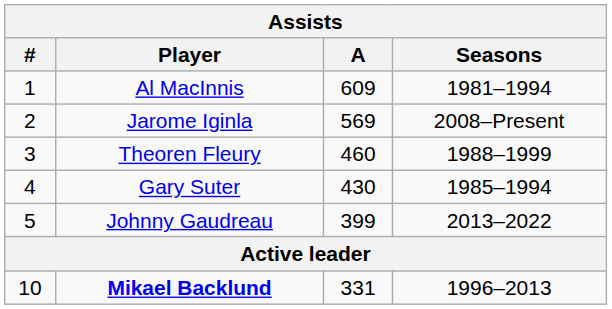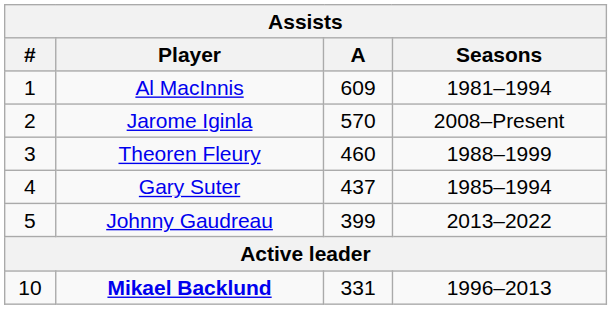Jarome Iginla | A: 569 -> 570
Gary Suter | A: 430 -> 437
